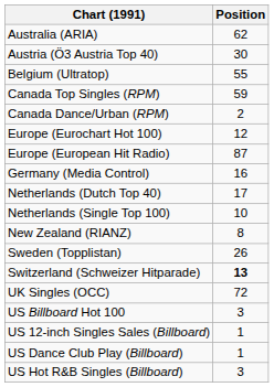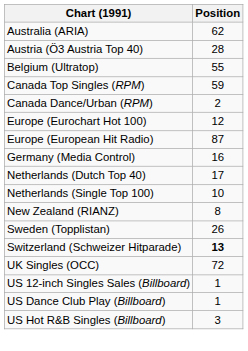Austria (Ö3 Austria Top 40) | Position: 30 -> 28
- row: US Billboard Hot 100 | 3
